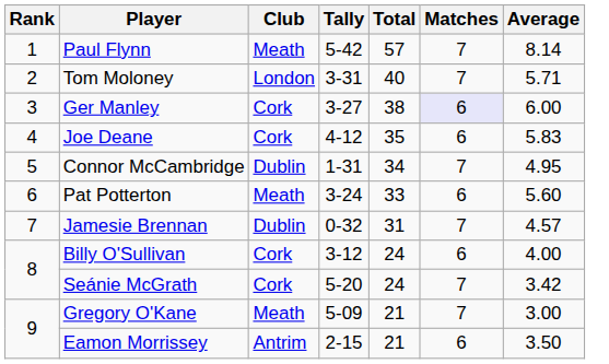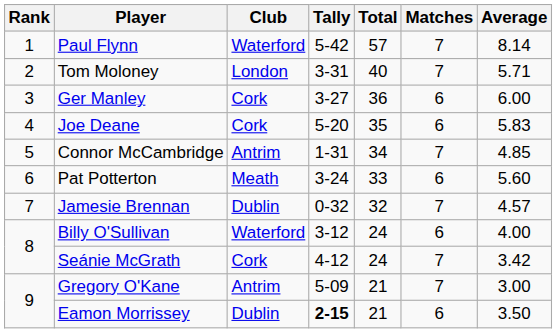Paul Flynn | Club: Meath -> Waterford
Ger Manley | Total: 38 -> 36
Ger Manley | Matches: lavender background -> no background
Joe Deane | Tally: 4-12 -> 5-20
Connor McCambridge | Club: Dublin -> Antrim
Connor McCambridge | Average: 4.95 -> 4.85
Jamesie Brennan | Total: 31 -> 32
Billy O'Sullivan | Club: Cork -> Waterford
Seánie McGrath | Tally: 5-20 -> 4-12
Gregory O'Kane | Club: Meath -> Antrim
Eamon Morrissey | Club: Antrim -> Dublin
Eamon Morrissey | Tally: normal -> bold
